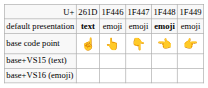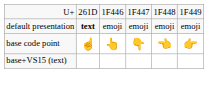default presentation | column 5: bold -> normal
- row: base+VS16 (emoji)
